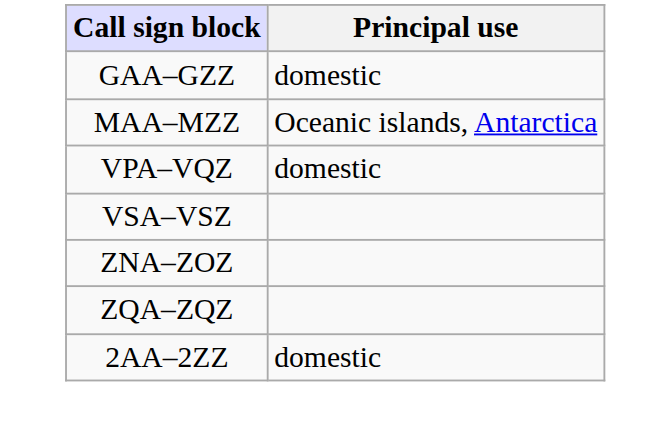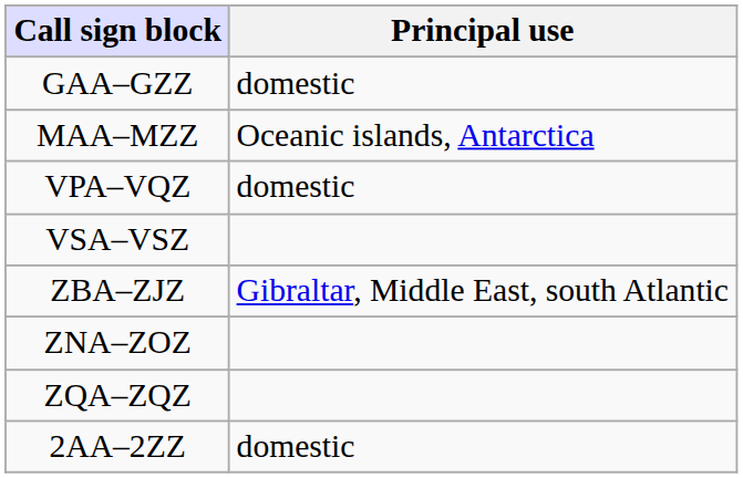+ row: ZBA–ZJZ | Gibraltar, Middle East, south Atlantic
